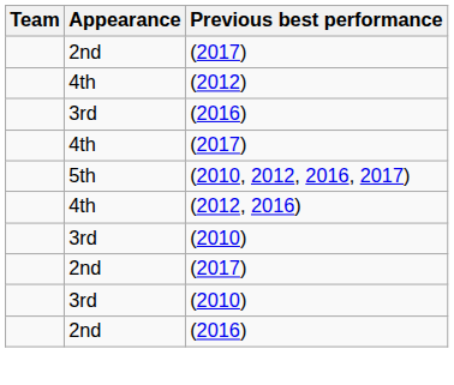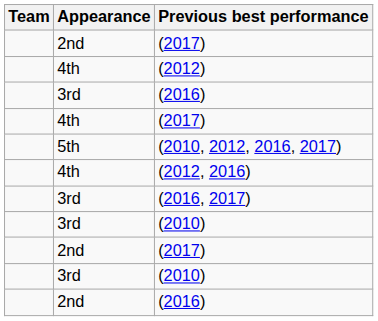+ row: 3rd | (2016, 2017)
